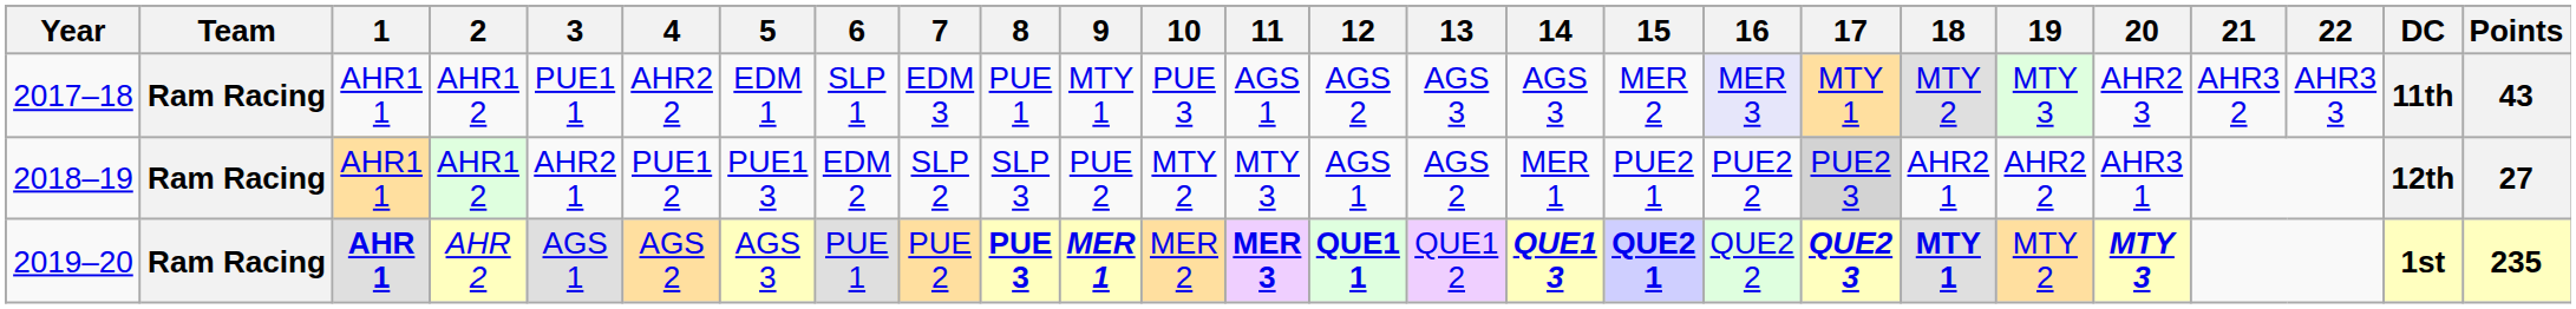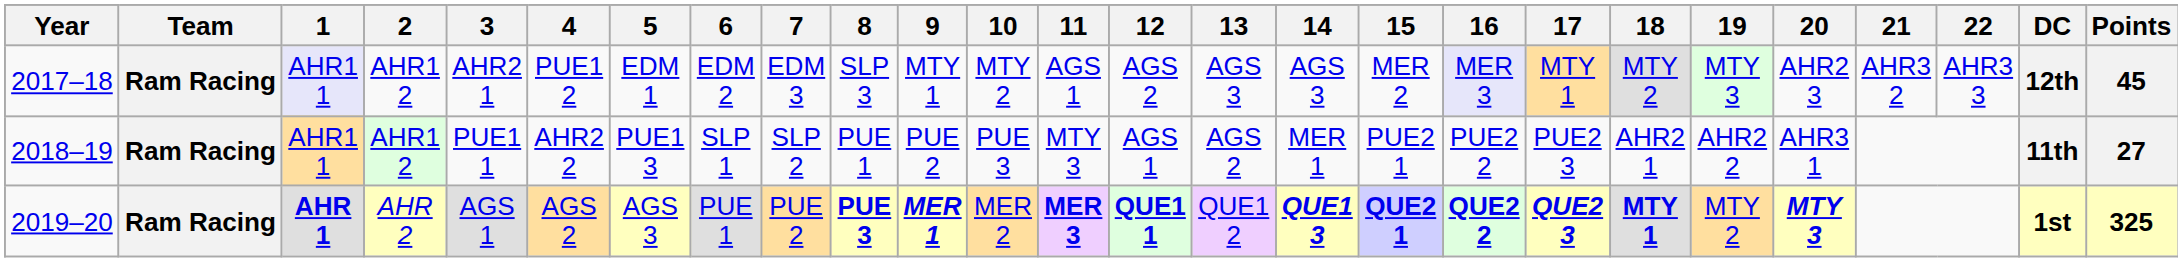2017–18 | 1: no background -> lavender background
2017–18 | 3: PUE1 1 -> AHR2 1
2017–18 | 4: AHR2 2 -> PUE1 2
2017–18 | 6: SLP 1 -> EDM 2
2017–18 | 8: PUE 1 -> SLP 3
2017–18 | 10: PUE 3 -> MTY 2
2017–18 | DC: 11th -> 12th
2017–18 | Points: 43 -> 45
2018–19 | 3: AHR2 1 -> PUE1 1
2018–19 | 4: PUE1 2 -> AHR2 2
2018–19 | 6: EDM 2 -> SLP 1
2018–19 | 8: SLP 3 -> PUE 1
2018–19 | 10: MTY 2 -> PUE 3
2018–19 | 17: lightgrey background -> no background
2018–19 | DC: 12th -> 11th
2019–20 | 16: normal -> bold
2019–20 | Points: 235 -> 325
